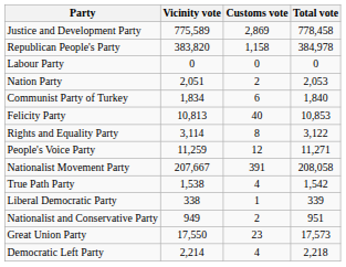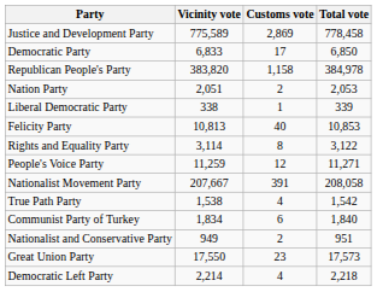+ row: Democratic Party | 6,833 | 17 | 6,850
- row: Labour Party | 0 | 0 | 0
rows swapped: Liberal Democratic Party <-> Communist Party of Turkey
